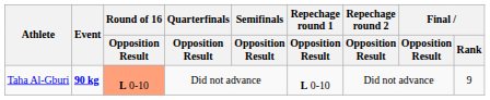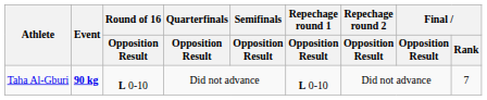Taha Al-Gburi | Round of 16 / Opposition Result: lightsalmon background -> no background
Taha Al-Gburi | Final / Rank: 9 -> 7
